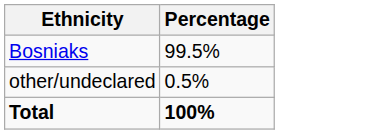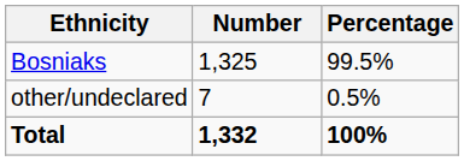+ column: Number | 1,325 | 7 | 1,332
